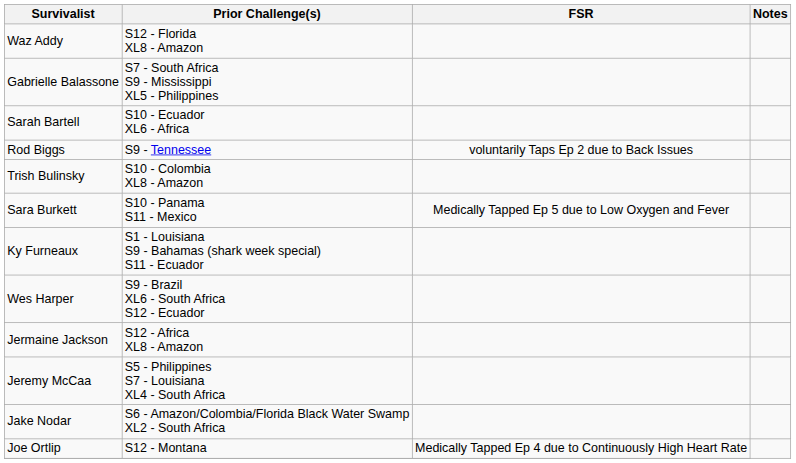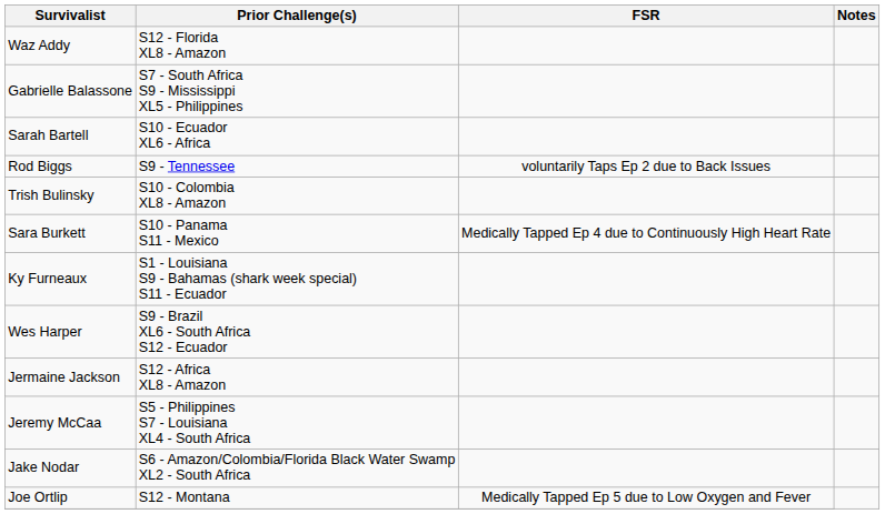Sara Burkett | FSR: Medically Tapped Ep 5 due to Low Oxygen and Fever -> Medically Tapped Ep 4 due to Continuously High Heart Rate
Joe Ortlip | FSR: Medically Tapped Ep 4 due to Continuously High Heart Rate -> Medically Tapped Ep 5 due to Low Oxygen and Fever
